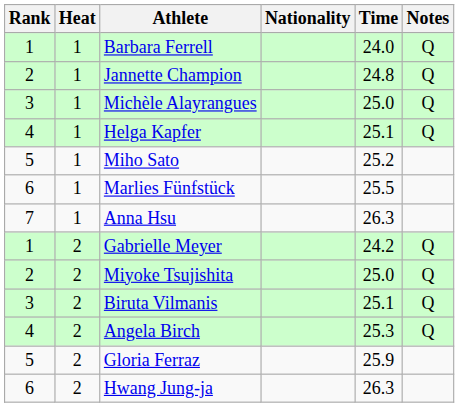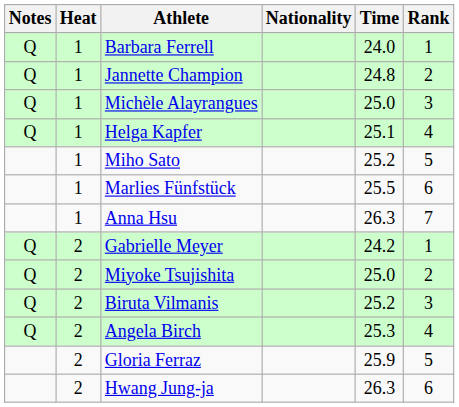columns swapped: Rank <-> Notes
Biruta Vilmanis | Time: 25.1 -> 25.2
